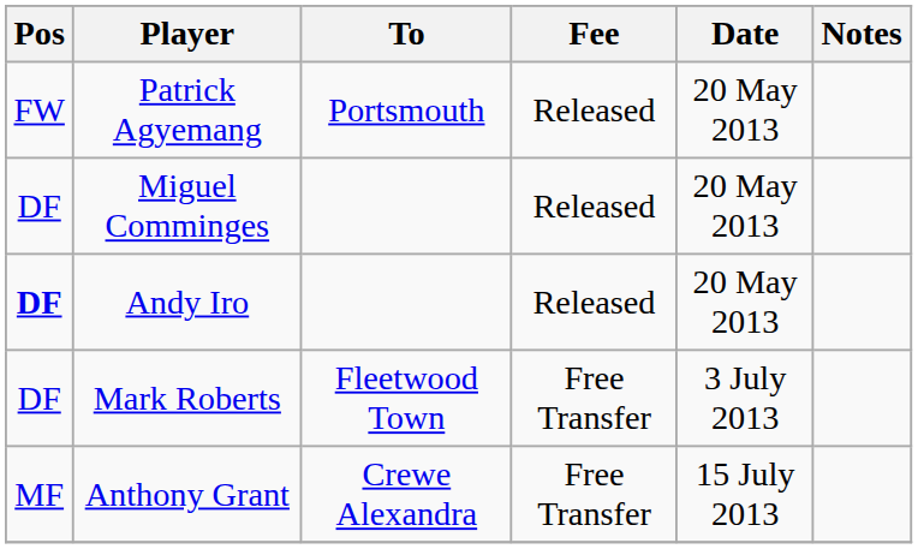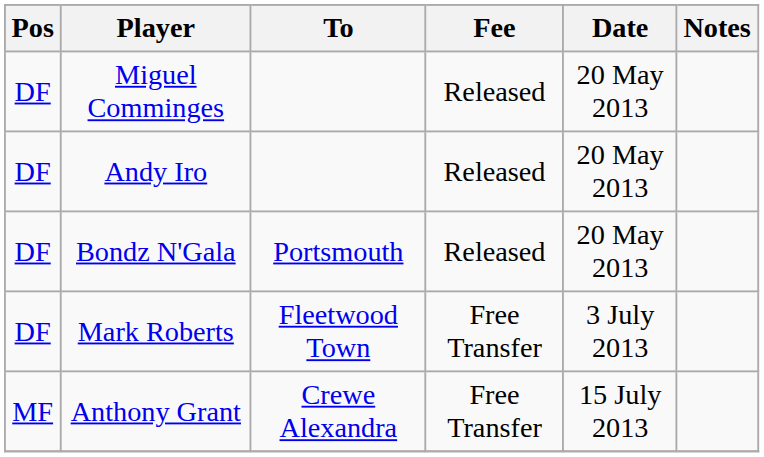- row: FW | Patrick Agyemang | Portsmouth | Released | 20 May 2013
Andy Iro | Pos: bold -> normal
+ row: DF | Bondz N'Gala | Portsmouth | Released | 20 May 2013
